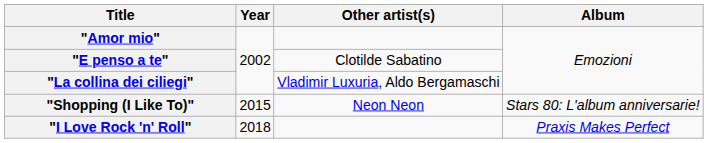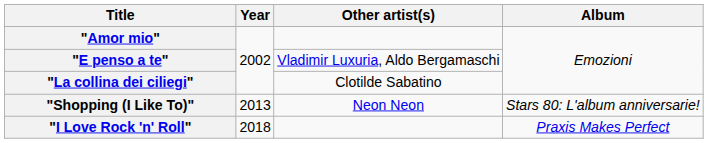"E penso a te" | Other artist(s): Clotilde Sabatino -> Vladimir Luxuria, Aldo Bergamaschi
"La collina dei ciliegi" | Other artist(s): Vladimir Luxuria, Aldo Bergamaschi -> Clotilde Sabatino
"Shopping (I Like To)" | Year: 2015 -> 2013
